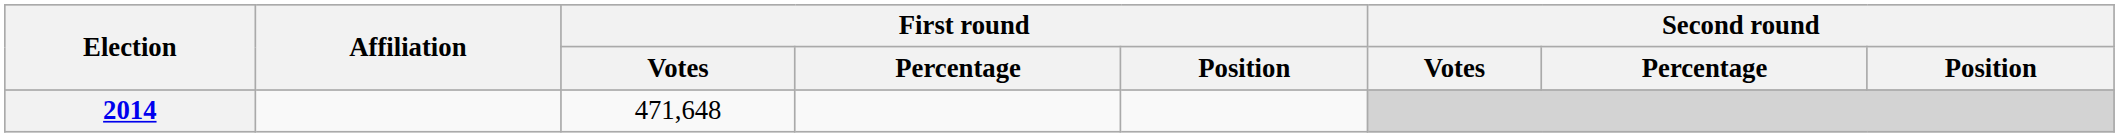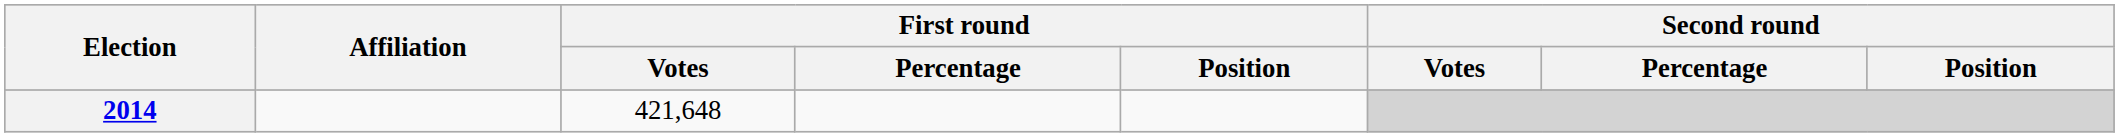2014 | First round / Votes: 471,648 -> 421,648
